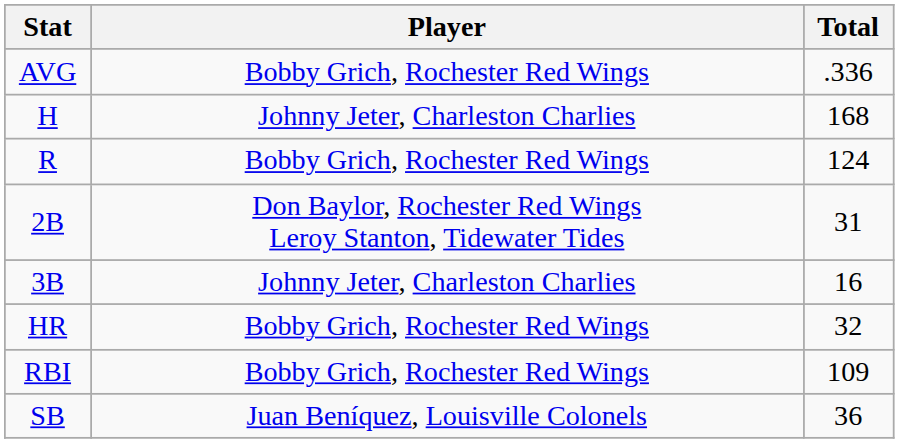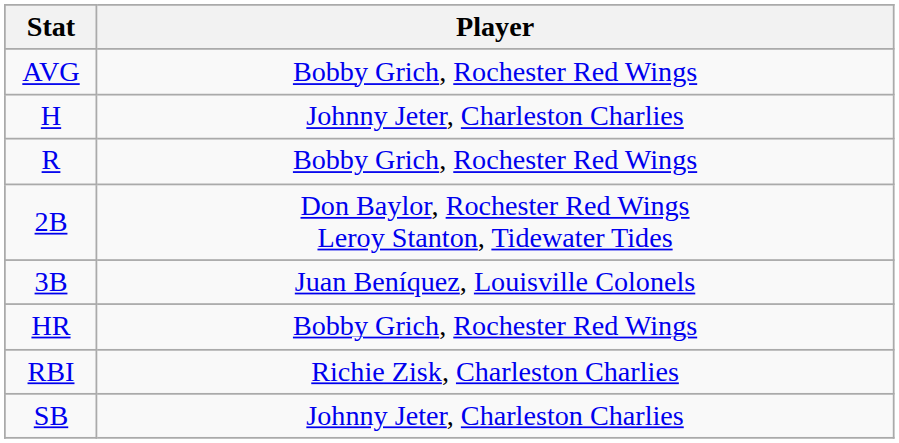- column: Total | .336 | 168 | 124 | 31 | 16 | 32 | 109 | 36
3B | Player: Johnny Jeter, Charleston Charlies -> Juan Beníquez, Louisville Colonels
RBI | Player: Bobby Grich, Rochester Red Wings -> Richie Zisk, Charleston Charlies
SB | Player: Juan Beníquez, Louisville Colonels -> Johnny Jeter, Charleston Charlies
